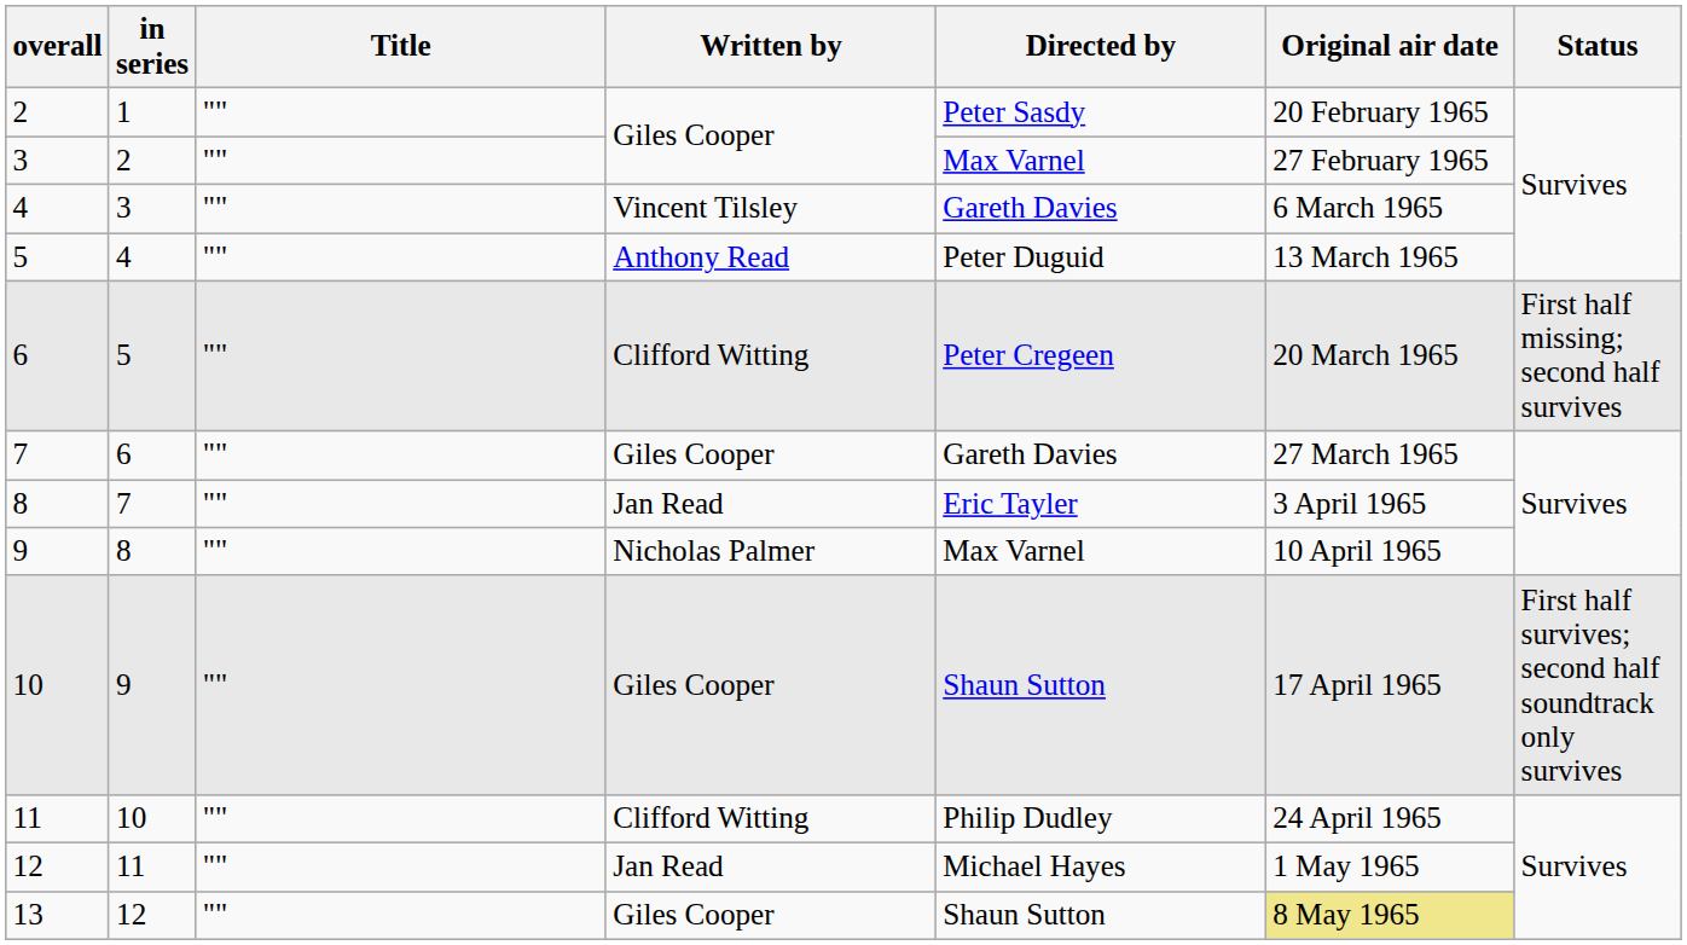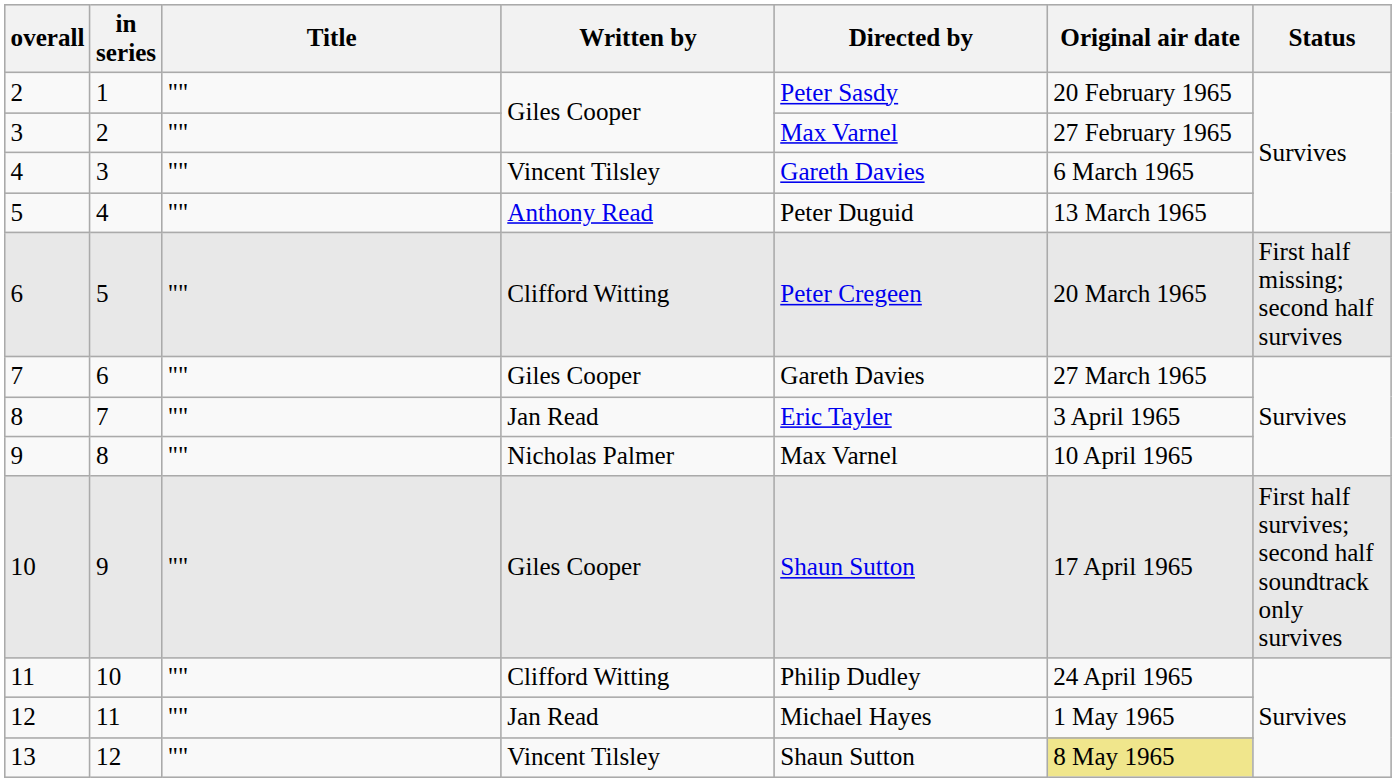13 | Written by: Giles Cooper -> Vincent Tilsley
